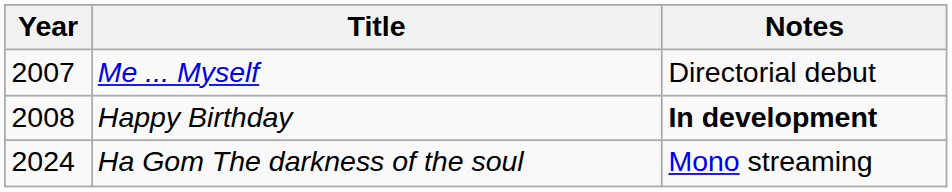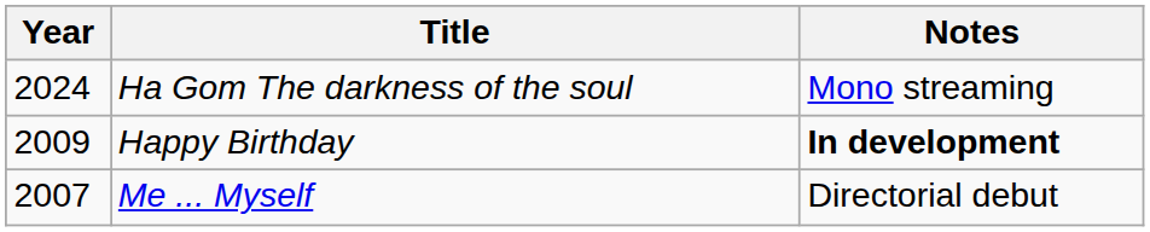rows swapped: Me ... Myself <-> Ha Gom The darkness of the soul
Happy Birthday | Year: 2008 -> 2009
